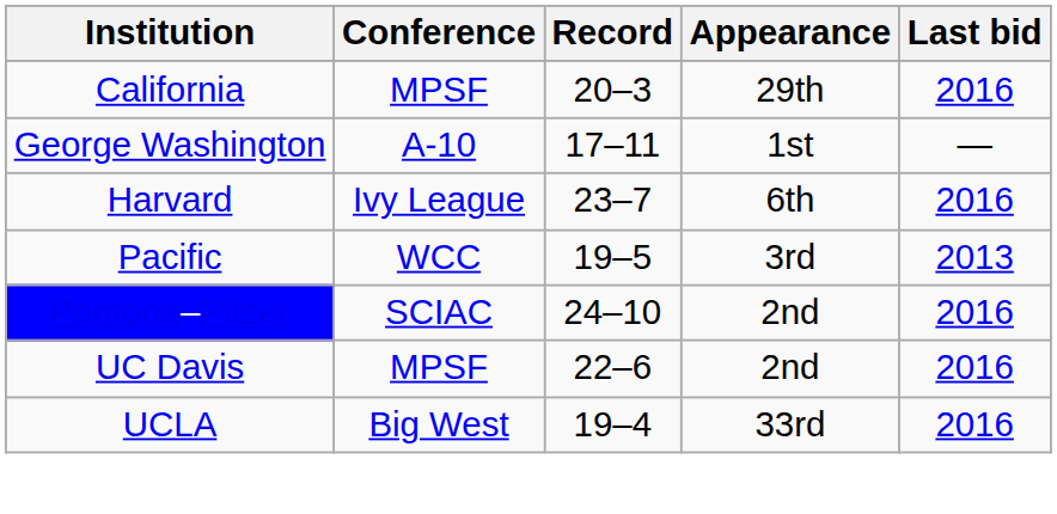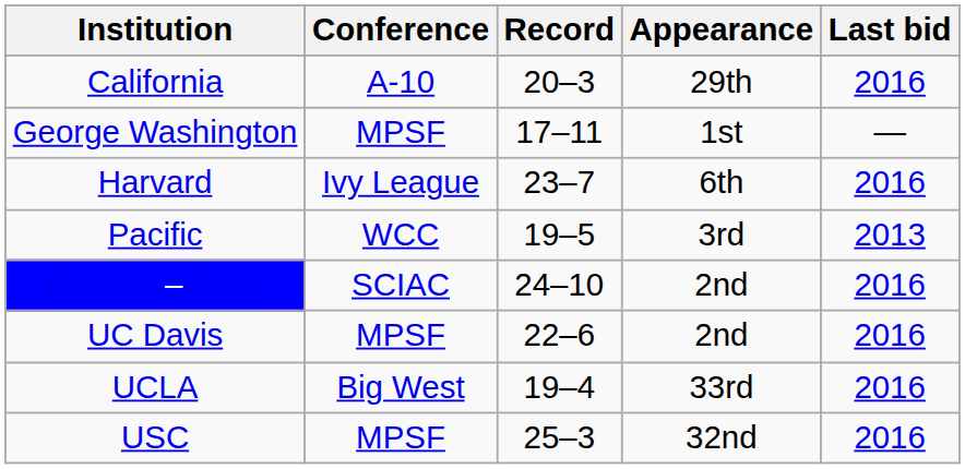California | Conference: MPSF -> A-10
George Washington | Conference: A-10 -> MPSF
+ row: USC | MPSF | 25–3 | 32nd | 2016
